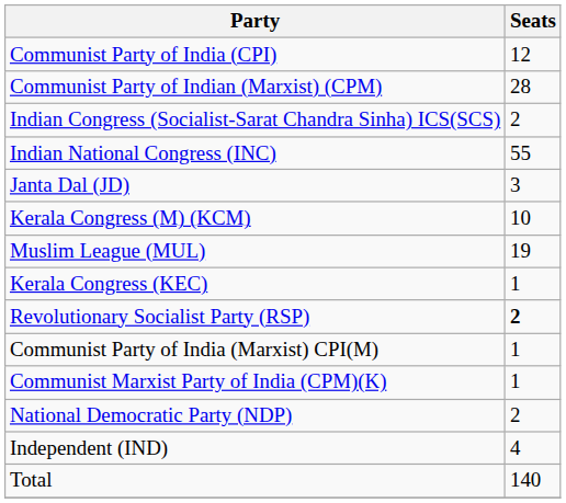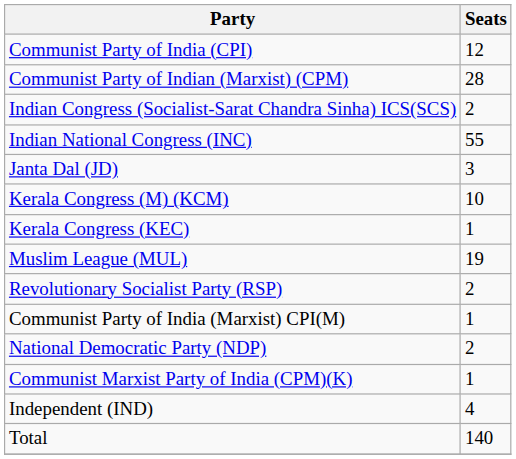rows swapped: Kerala Congress (KEC) <-> Muslim League (MUL)
Revolutionary Socialist Party (RSP) | Seats: bold -> normal
rows swapped: Communist Marxist Party of India (CPM)(K) <-> National Democratic Party (NDP)
